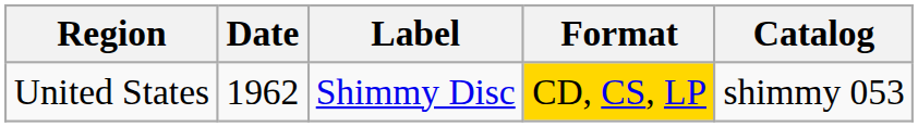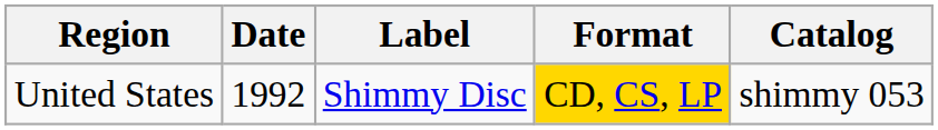United States | Date: 1962 -> 1992
